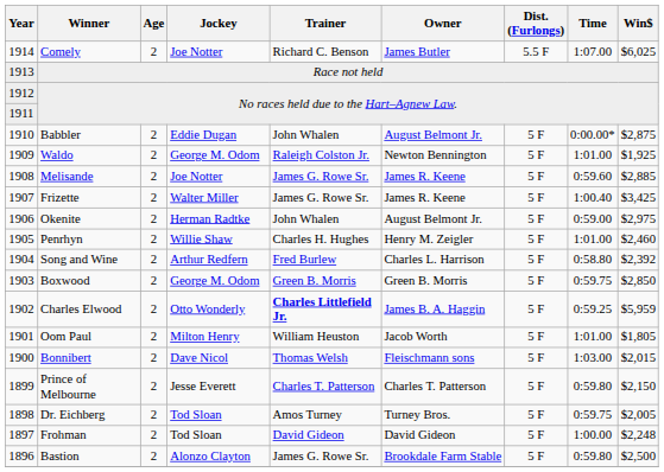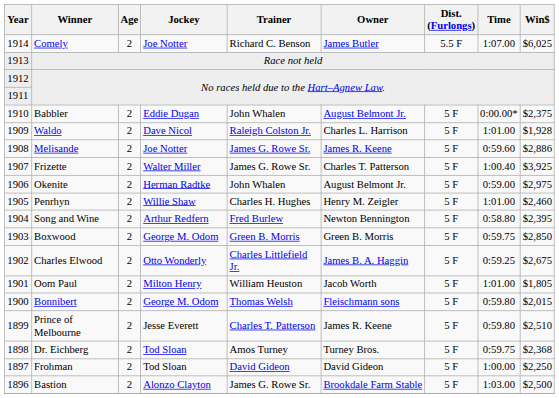Babbler | Win$: $2,875 -> $2,375
Waldo | Jockey: George M. Odom -> Dave Nicol
Waldo | Owner: Newton Bennington -> Charles L. Harrison
Waldo | Win$: $1,925 -> $1,928
Melisande | Win$: $2,885 -> $2,886
Frizette | Owner: James R. Keene -> Charles T. Patterson
Frizette | Win$: $3,425 -> $3,925
Song and Wine | Owner: Charles L. Harrison -> Newton Bennington
Song and Wine | Win$: $2,392 -> $2,395
Charles Elwood | Trainer: bold -> normal
Charles Elwood | Win$: $5,959 -> $2,675
Bonnibert | Jockey: Dave Nicol -> George M. Odom
Bonnibert | Time: 1:03.00 -> 0:59.80
Prince of Melbourne | Owner: Charles T. Patterson -> James R. Keene
Prince of Melbourne | Win$: $2,150 -> $2,510
Dr. Eichberg | Win$: $2,005 -> $2,368
Frohman | Win$: $2,248 -> $2,250
Bastion | Time: 0:59.80 -> 1:03.00
